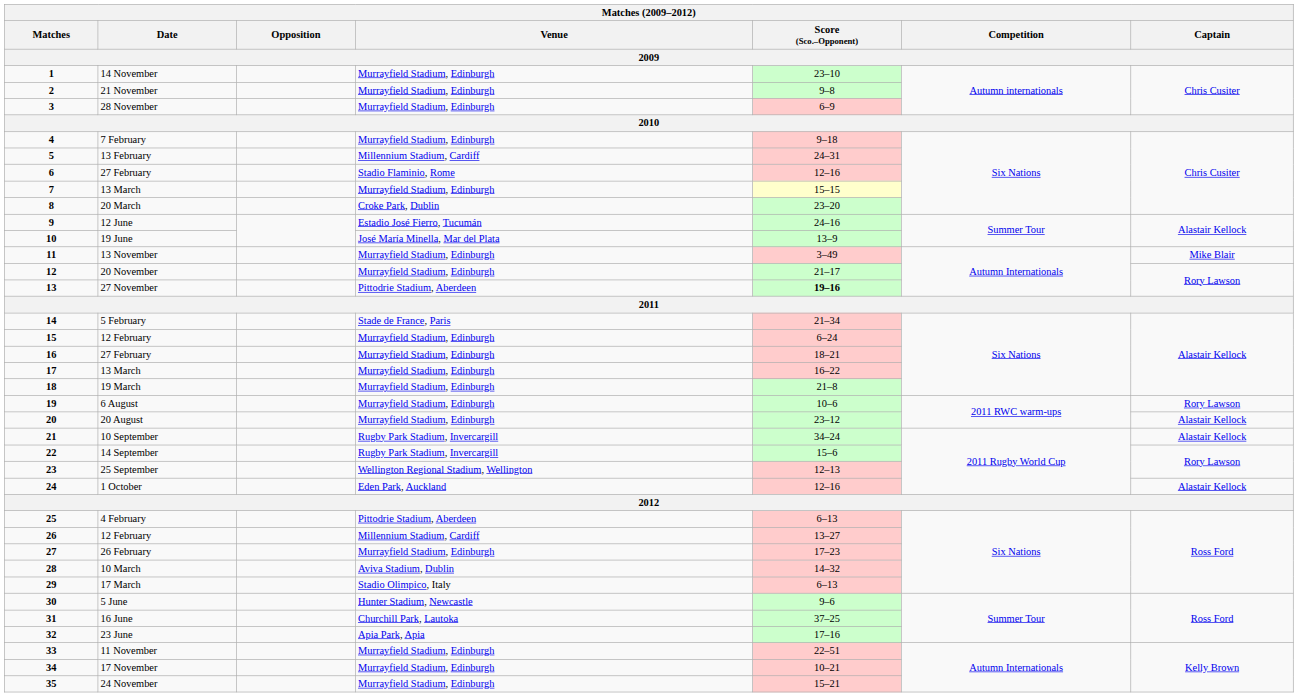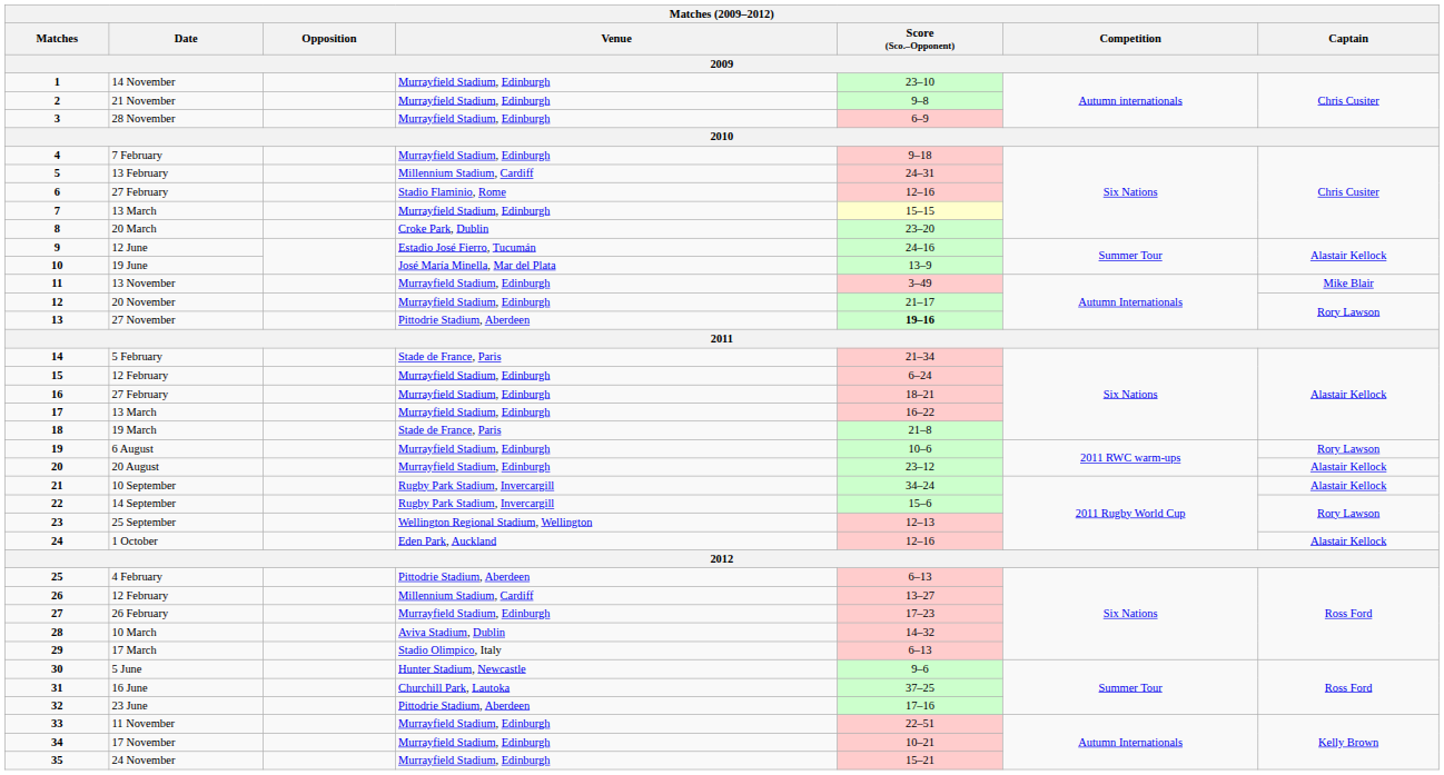19 March | Venue / 2009: Murrayfield Stadium, Edinburgh -> Stade de France, Paris
23 June | Venue / 2009: Apia Park, Apia -> Pittodrie Stadium, Aberdeen
